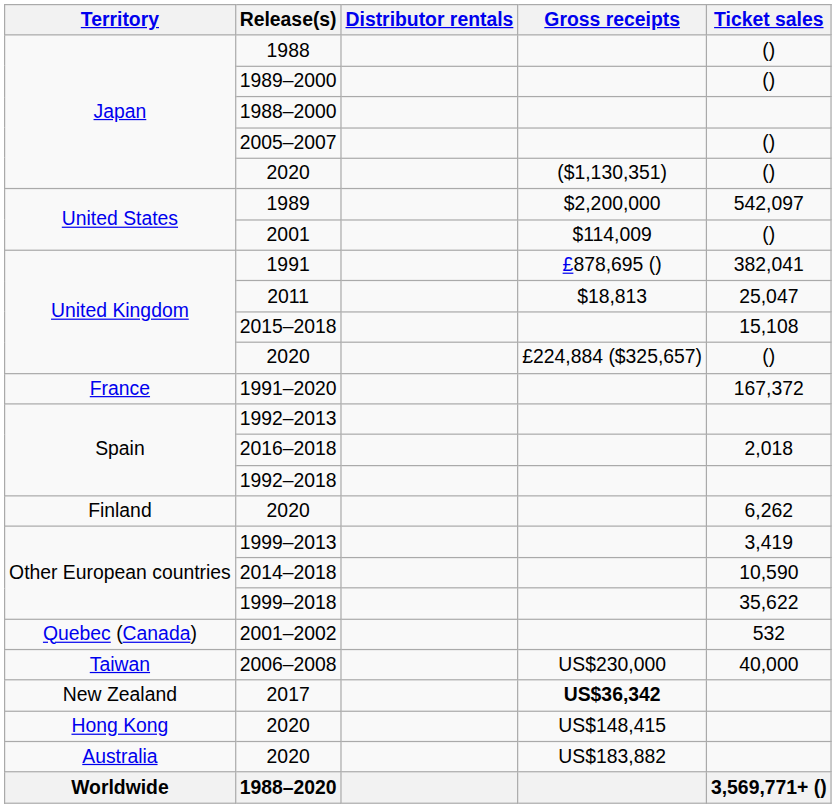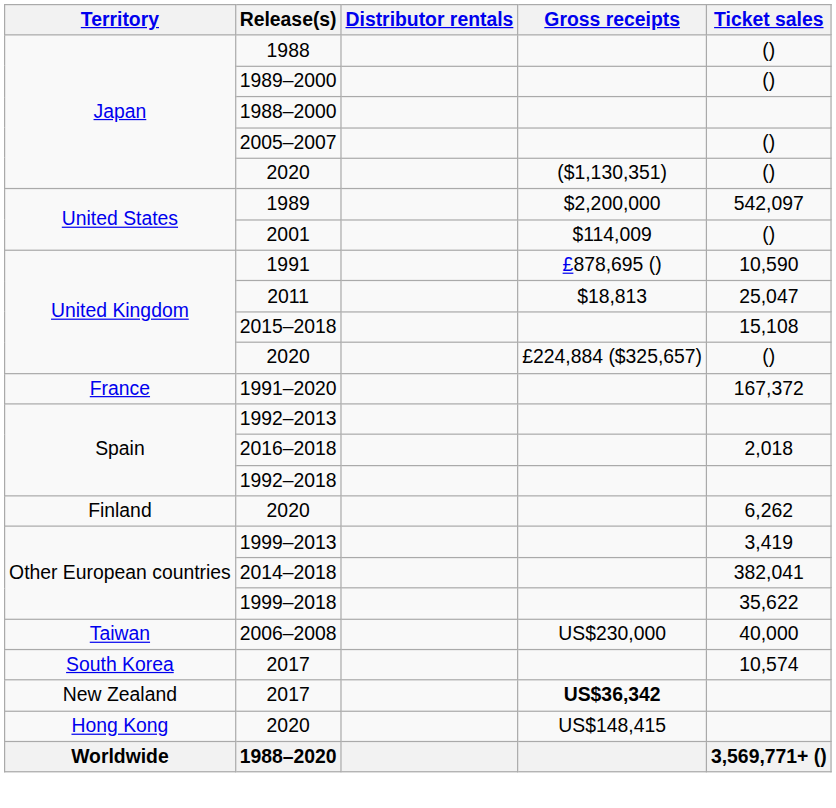1991 | Ticket sales: 382,041 -> 10,590
2014–2018 | Ticket sales: 10,590 -> 382,041
- row: Quebec (Canada) | 2001–2002 | 532
+ row: South Korea | 2017 | 10,574
- row: Australia | 2020 | US$183,882
